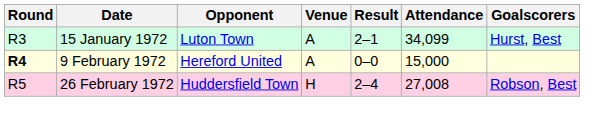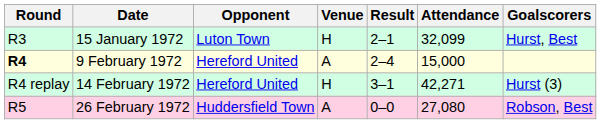15 January 1972 | Venue: A -> H
15 January 1972 | Attendance: 34,099 -> 32,099
9 February 1972 | Result: 0–0 -> 2–4
+ row: R4 replay | 14 February 1972 | Hereford United | H | 3–1 | 42,271 | Hurst (3)
26 February 1972 | Venue: H -> A
26 February 1972 | Result: 2–4 -> 0–0
26 February 1972 | Attendance: 27,008 -> 27,080
